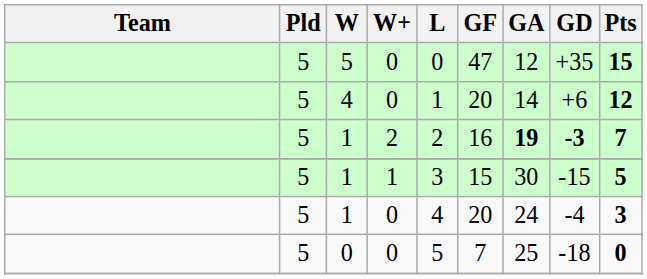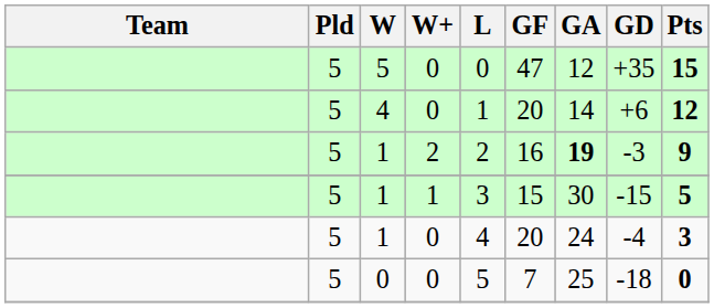1 / 2 | GD: bold -> normal
1 / 2 | Pts: 7 -> 9
